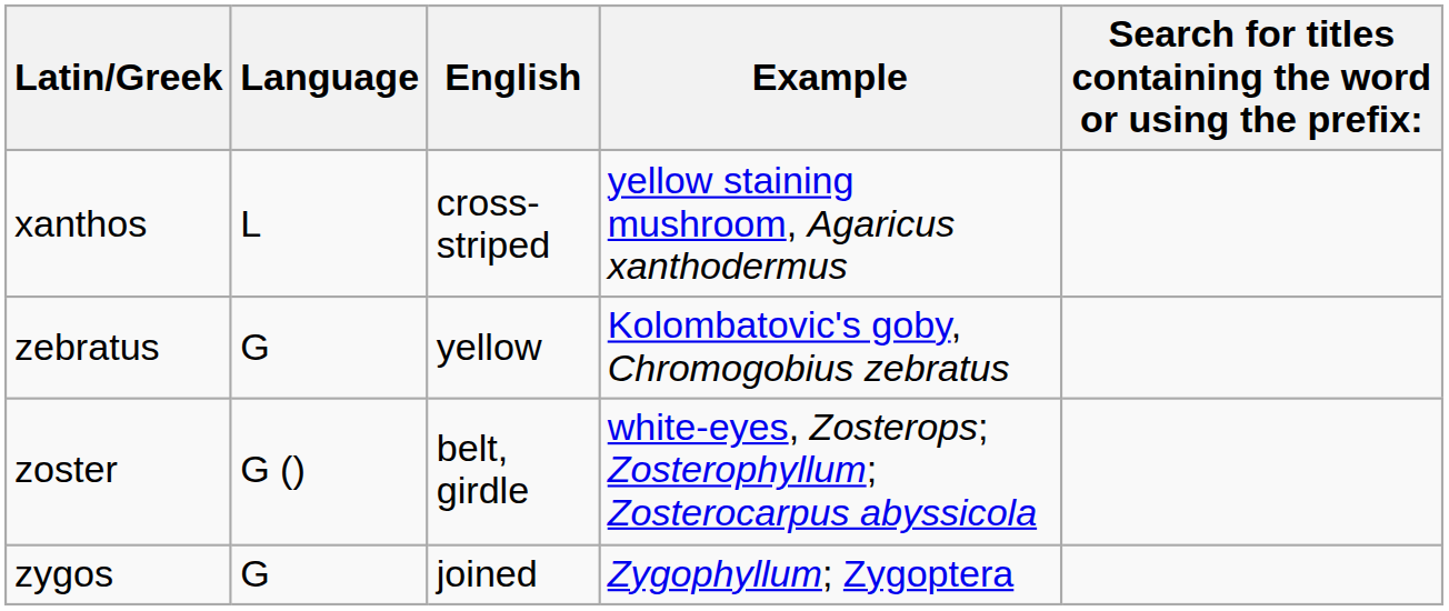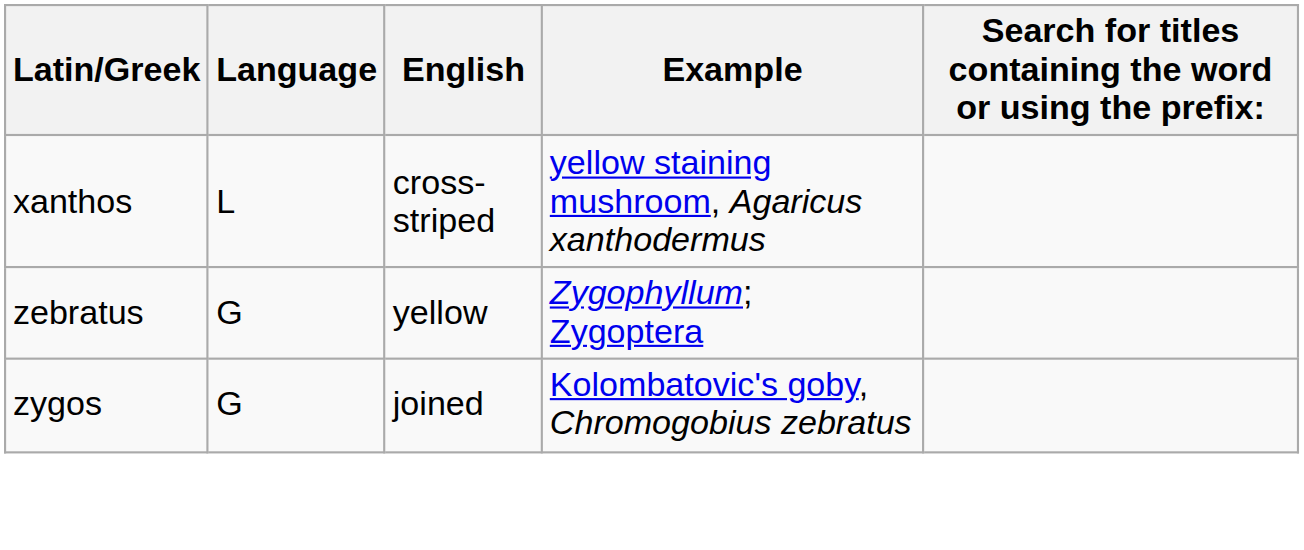zebratus | Example: Kolombatovic's goby, Chromogobius zebratus -> Zygophyllum; Zygoptera
- row: zoster | G () | belt, girdle | white-eyes, Zosterops; Zosterophyllum; Zosterocarpus abyssicola
zygos | Example: Zygophyllum; Zygoptera -> Kolombatovic's goby, Chromogobius zebratus
